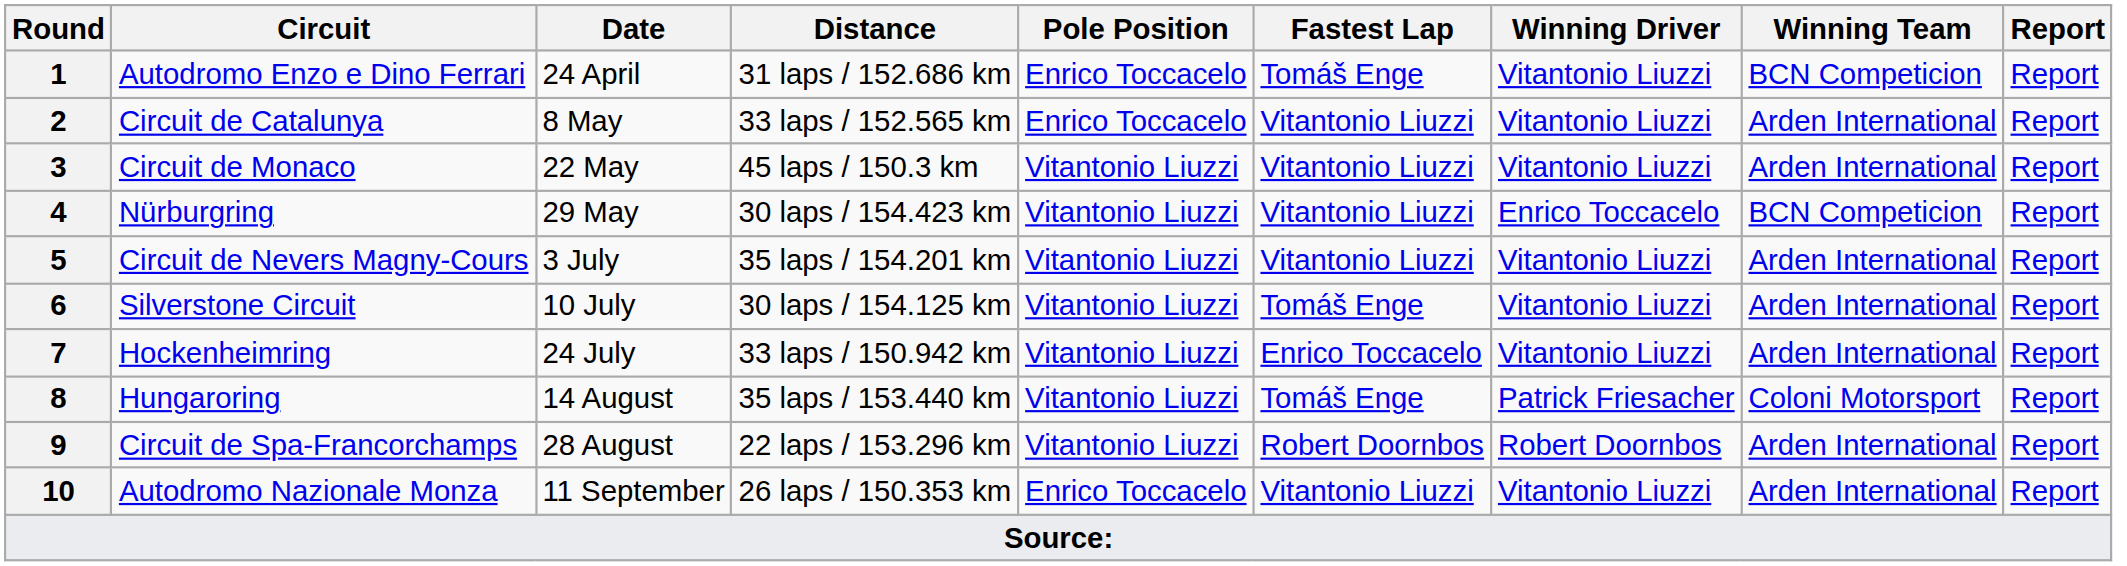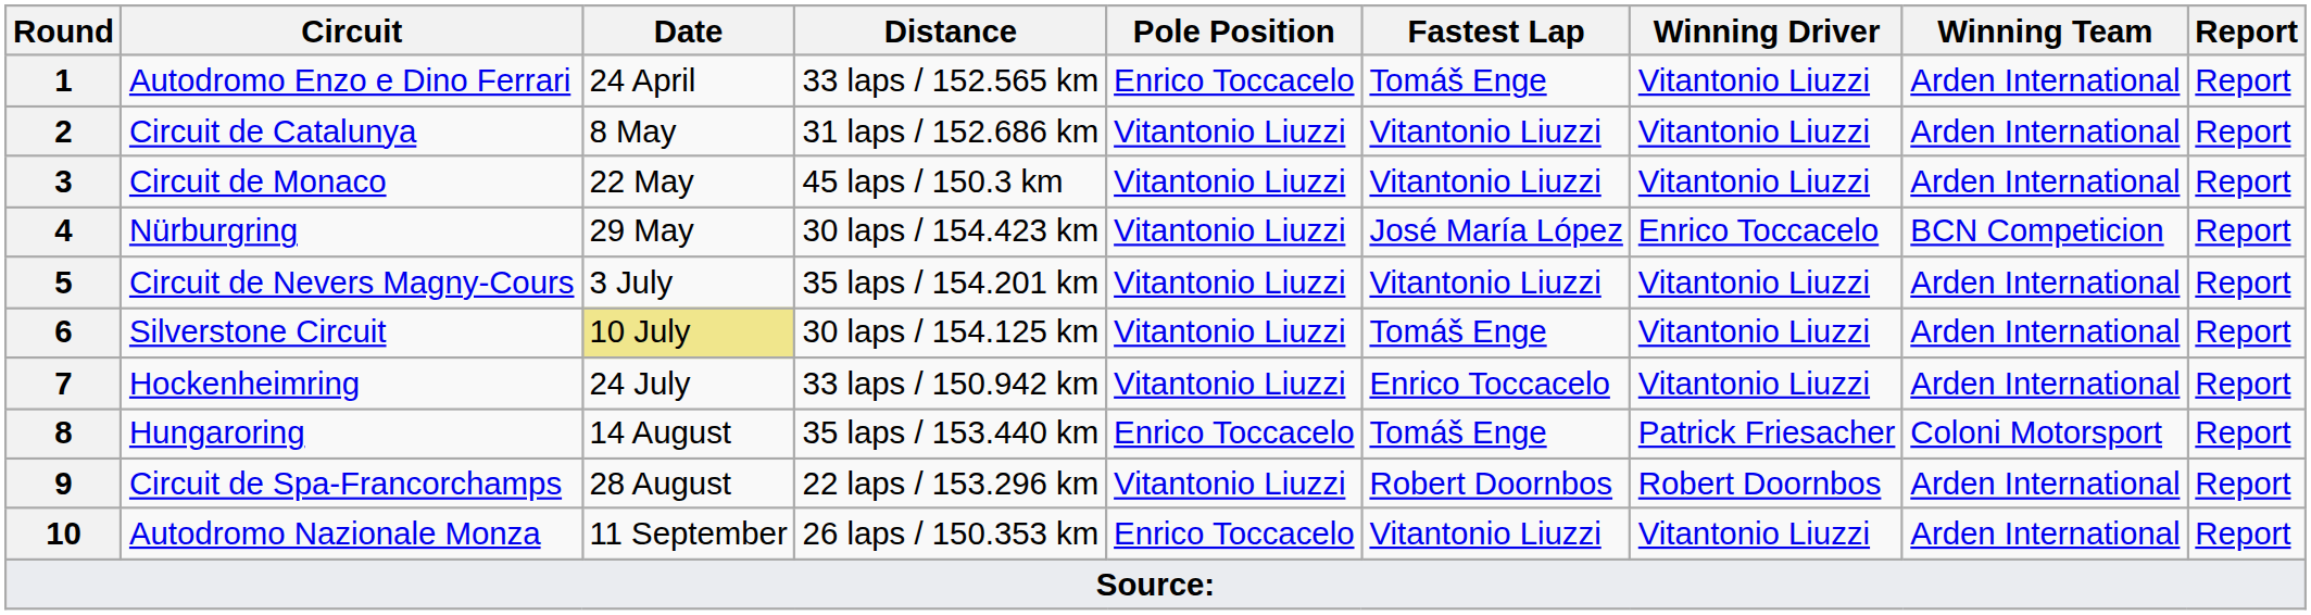1 | Distance: 31 laps / 152.686 km -> 33 laps / 152.565 km
1 | Winning Team: BCN Competicion -> Arden International
2 | Distance: 33 laps / 152.565 km -> 31 laps / 152.686 km
2 | Pole Position: Enrico Toccacelo -> Vitantonio Liuzzi
4 | Fastest Lap: Vitantonio Liuzzi -> José María López
6 | Date: no background -> khaki background
8 | Pole Position: Vitantonio Liuzzi -> Enrico Toccacelo
